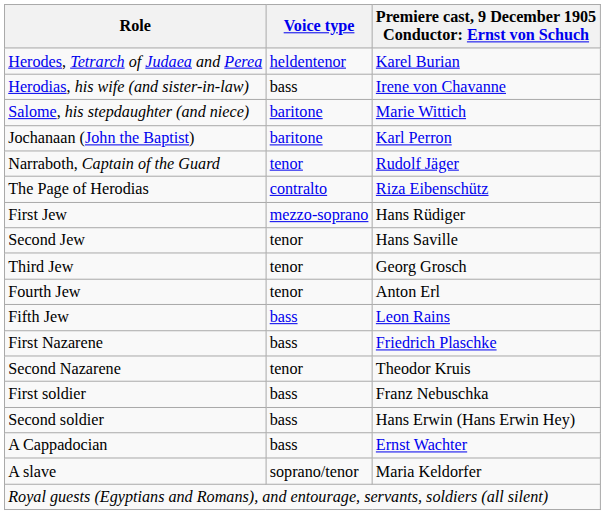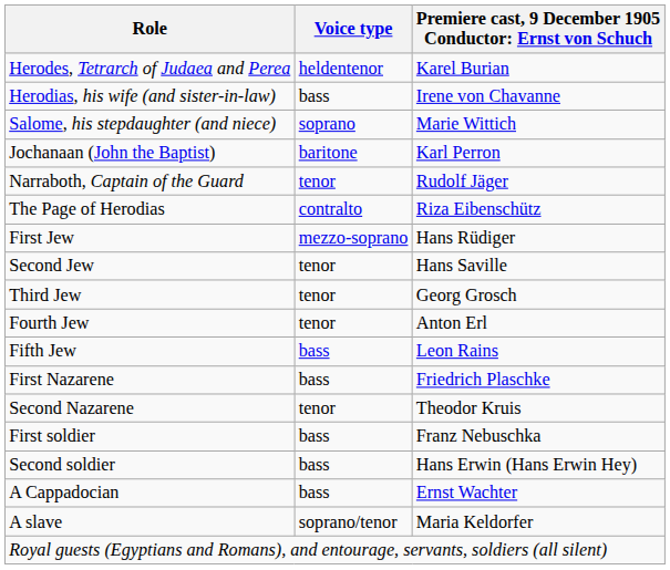Salome, his stepdaughter (and niece) | Voice type: baritone -> soprano
